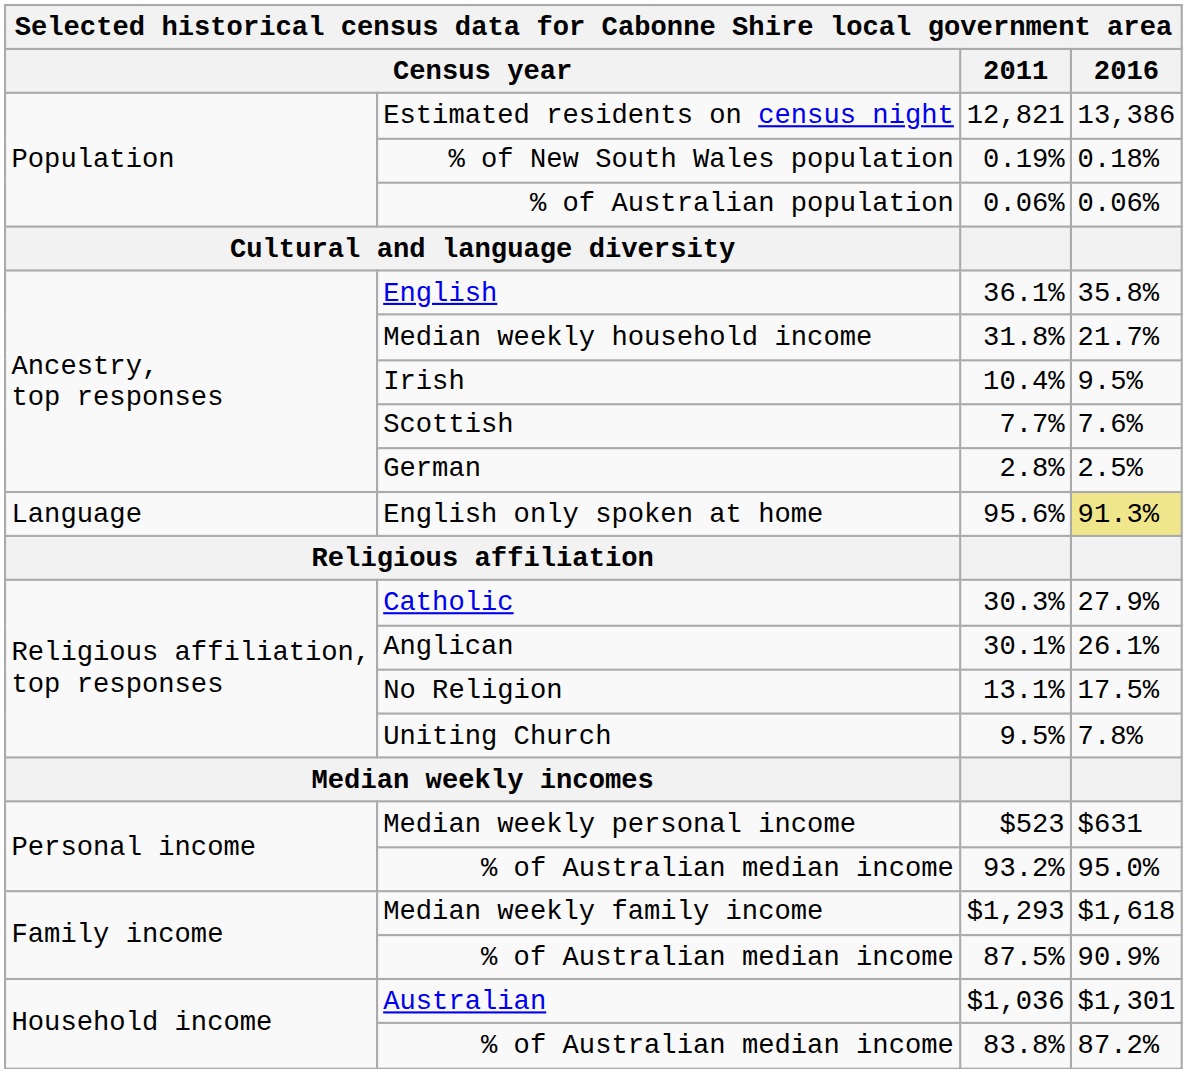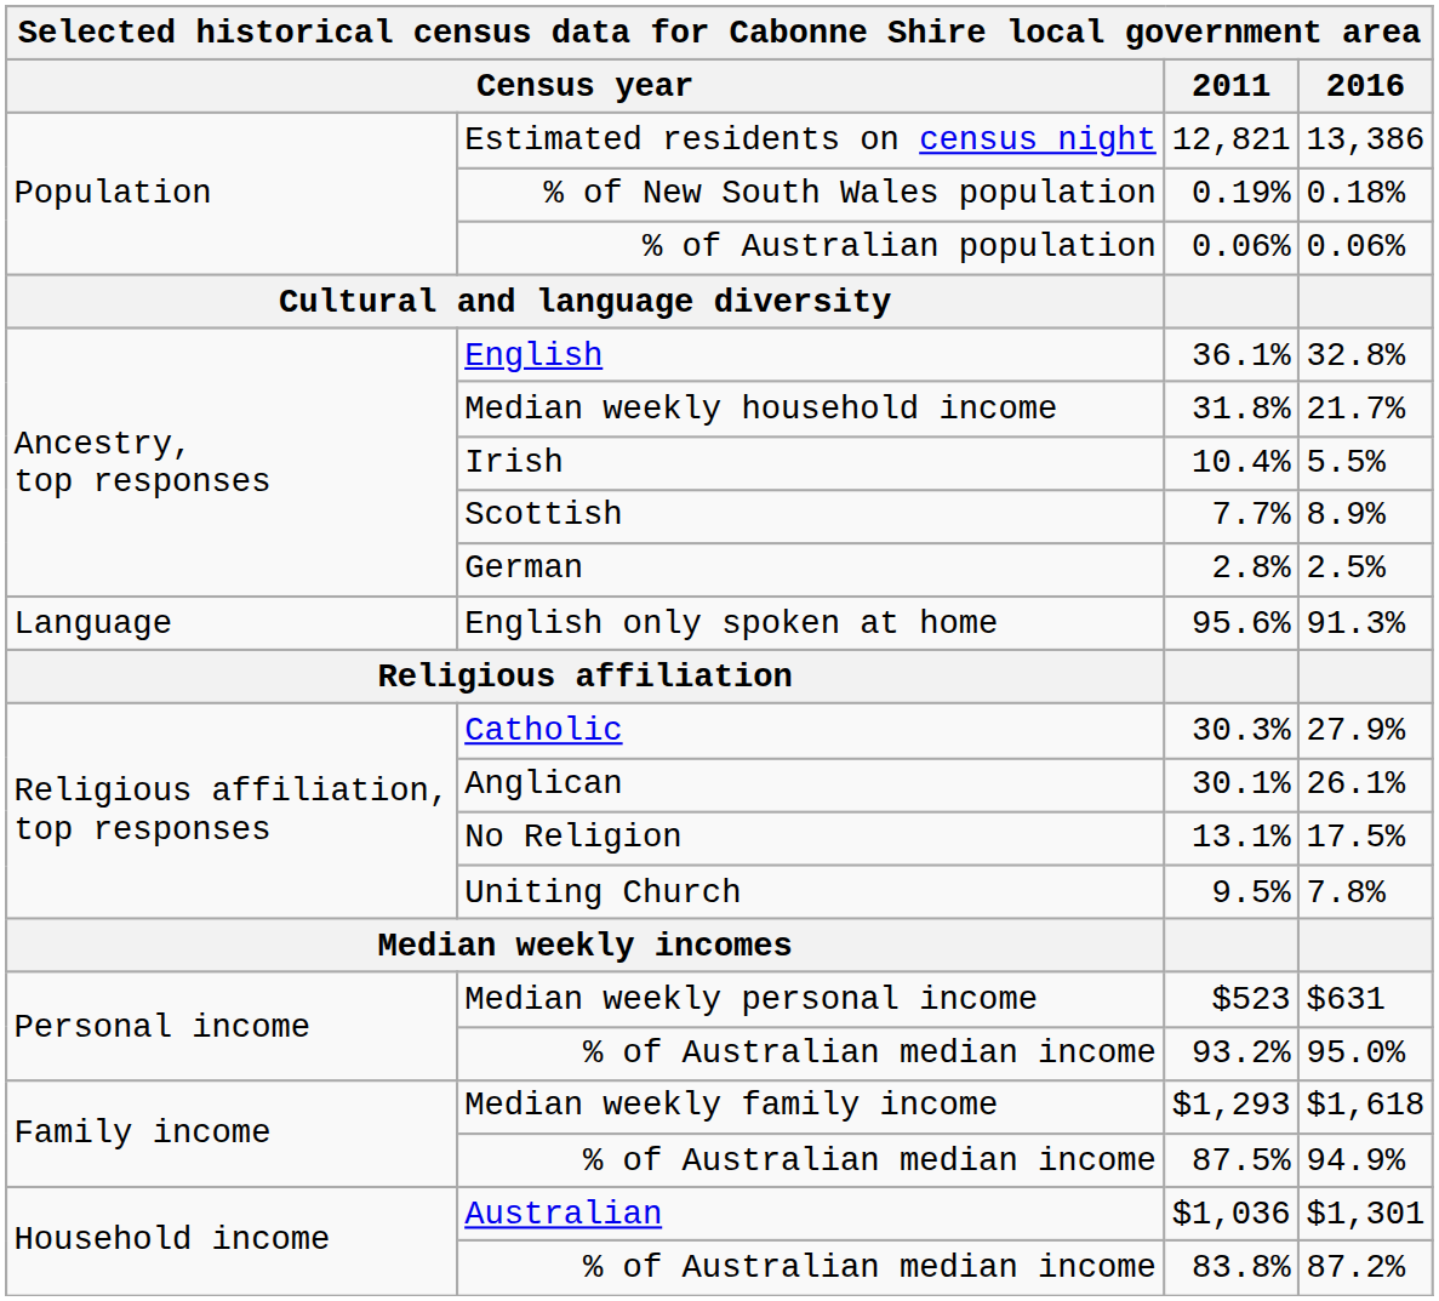36.1% | 2016: 35.8% -> 32.8%
10.4% | 2016: 9.5% -> 5.5%
7.7% | 2016: 7.6% -> 8.9%
95.6% | 2016: khaki background -> no background
87.5% | 2016: 90.9% -> 94.9%
